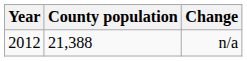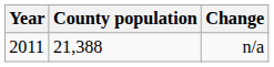n/a | Year: 2012 -> 2011
